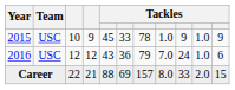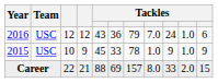rows swapped: 2015 <-> 2016
